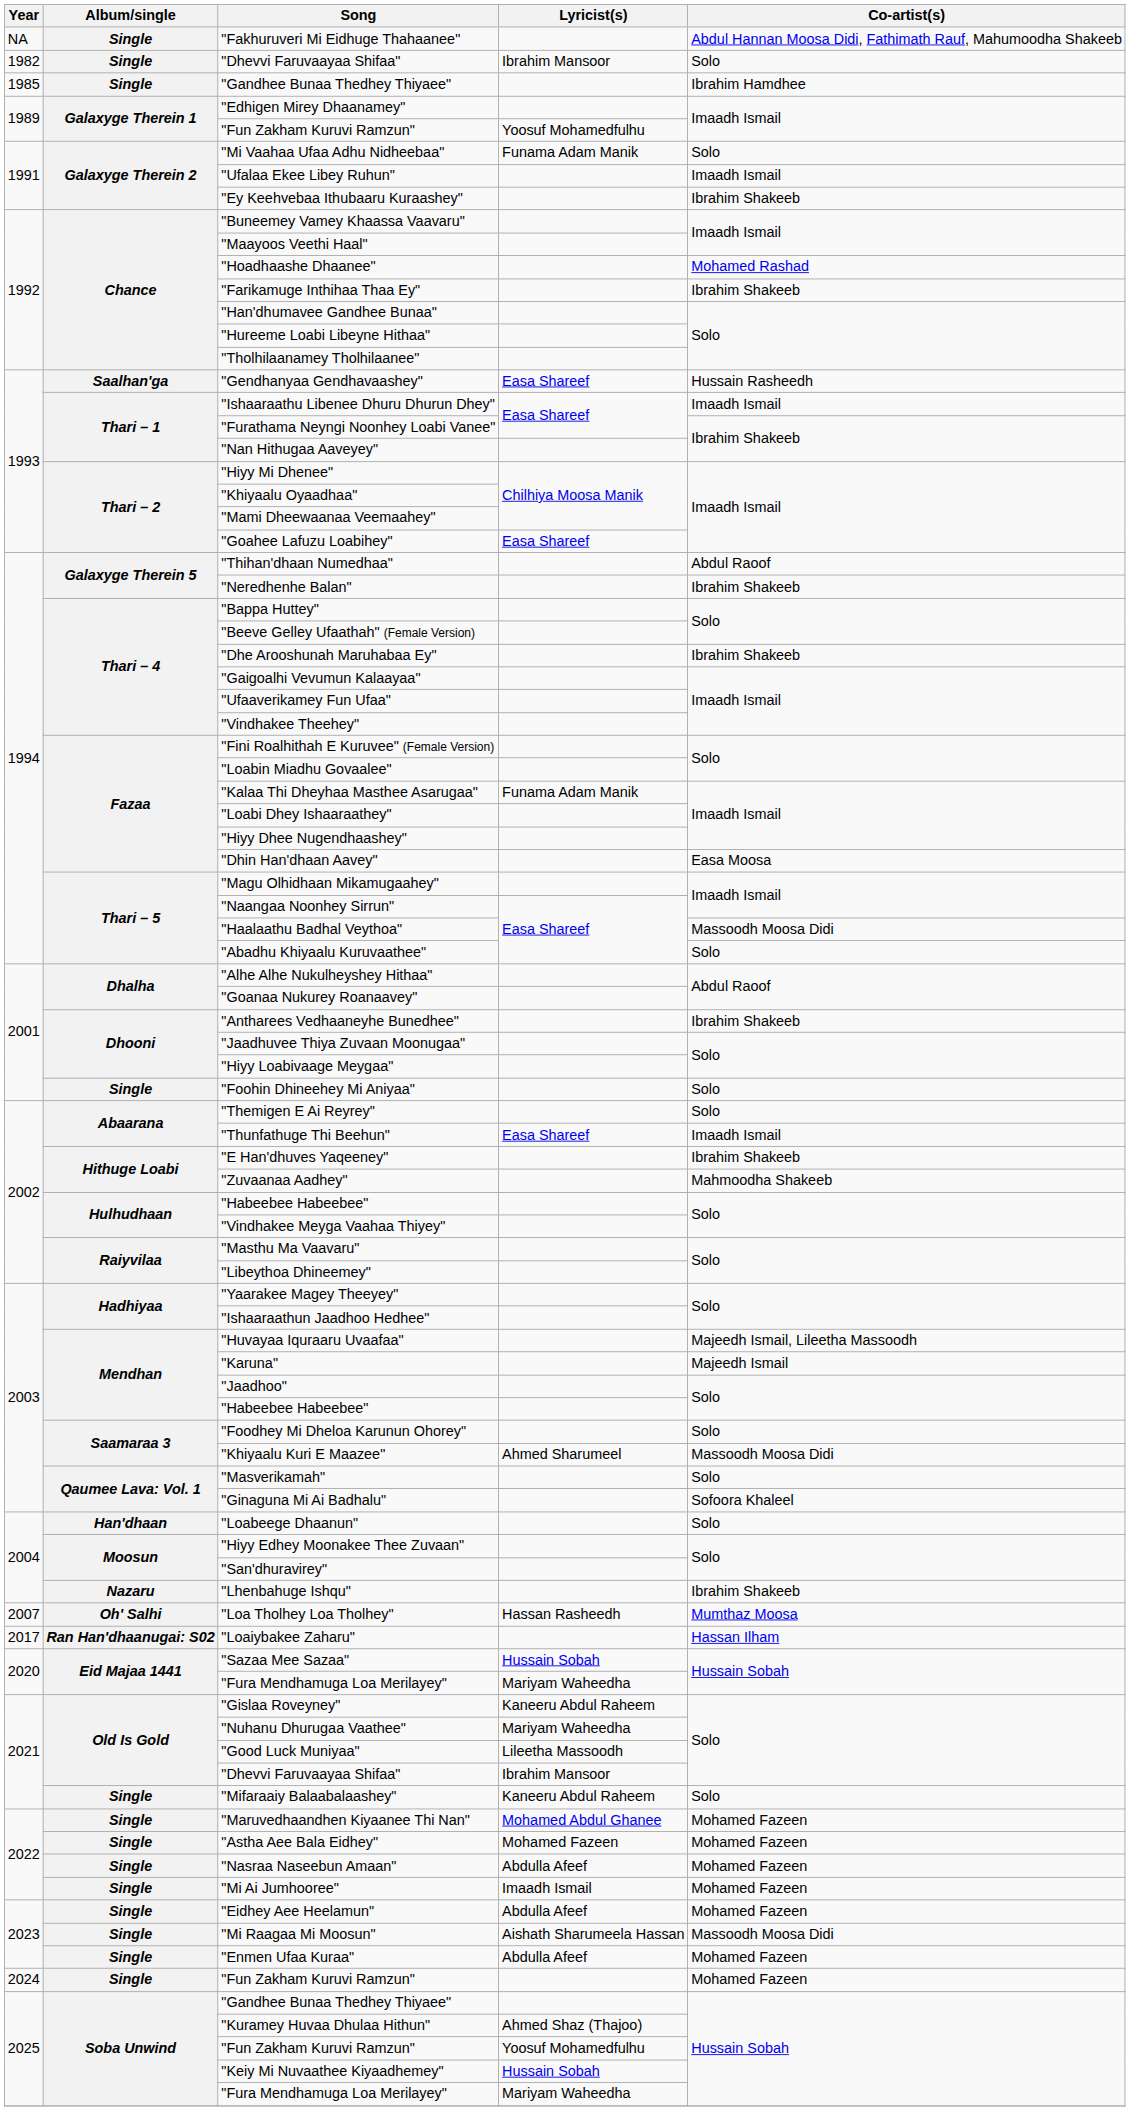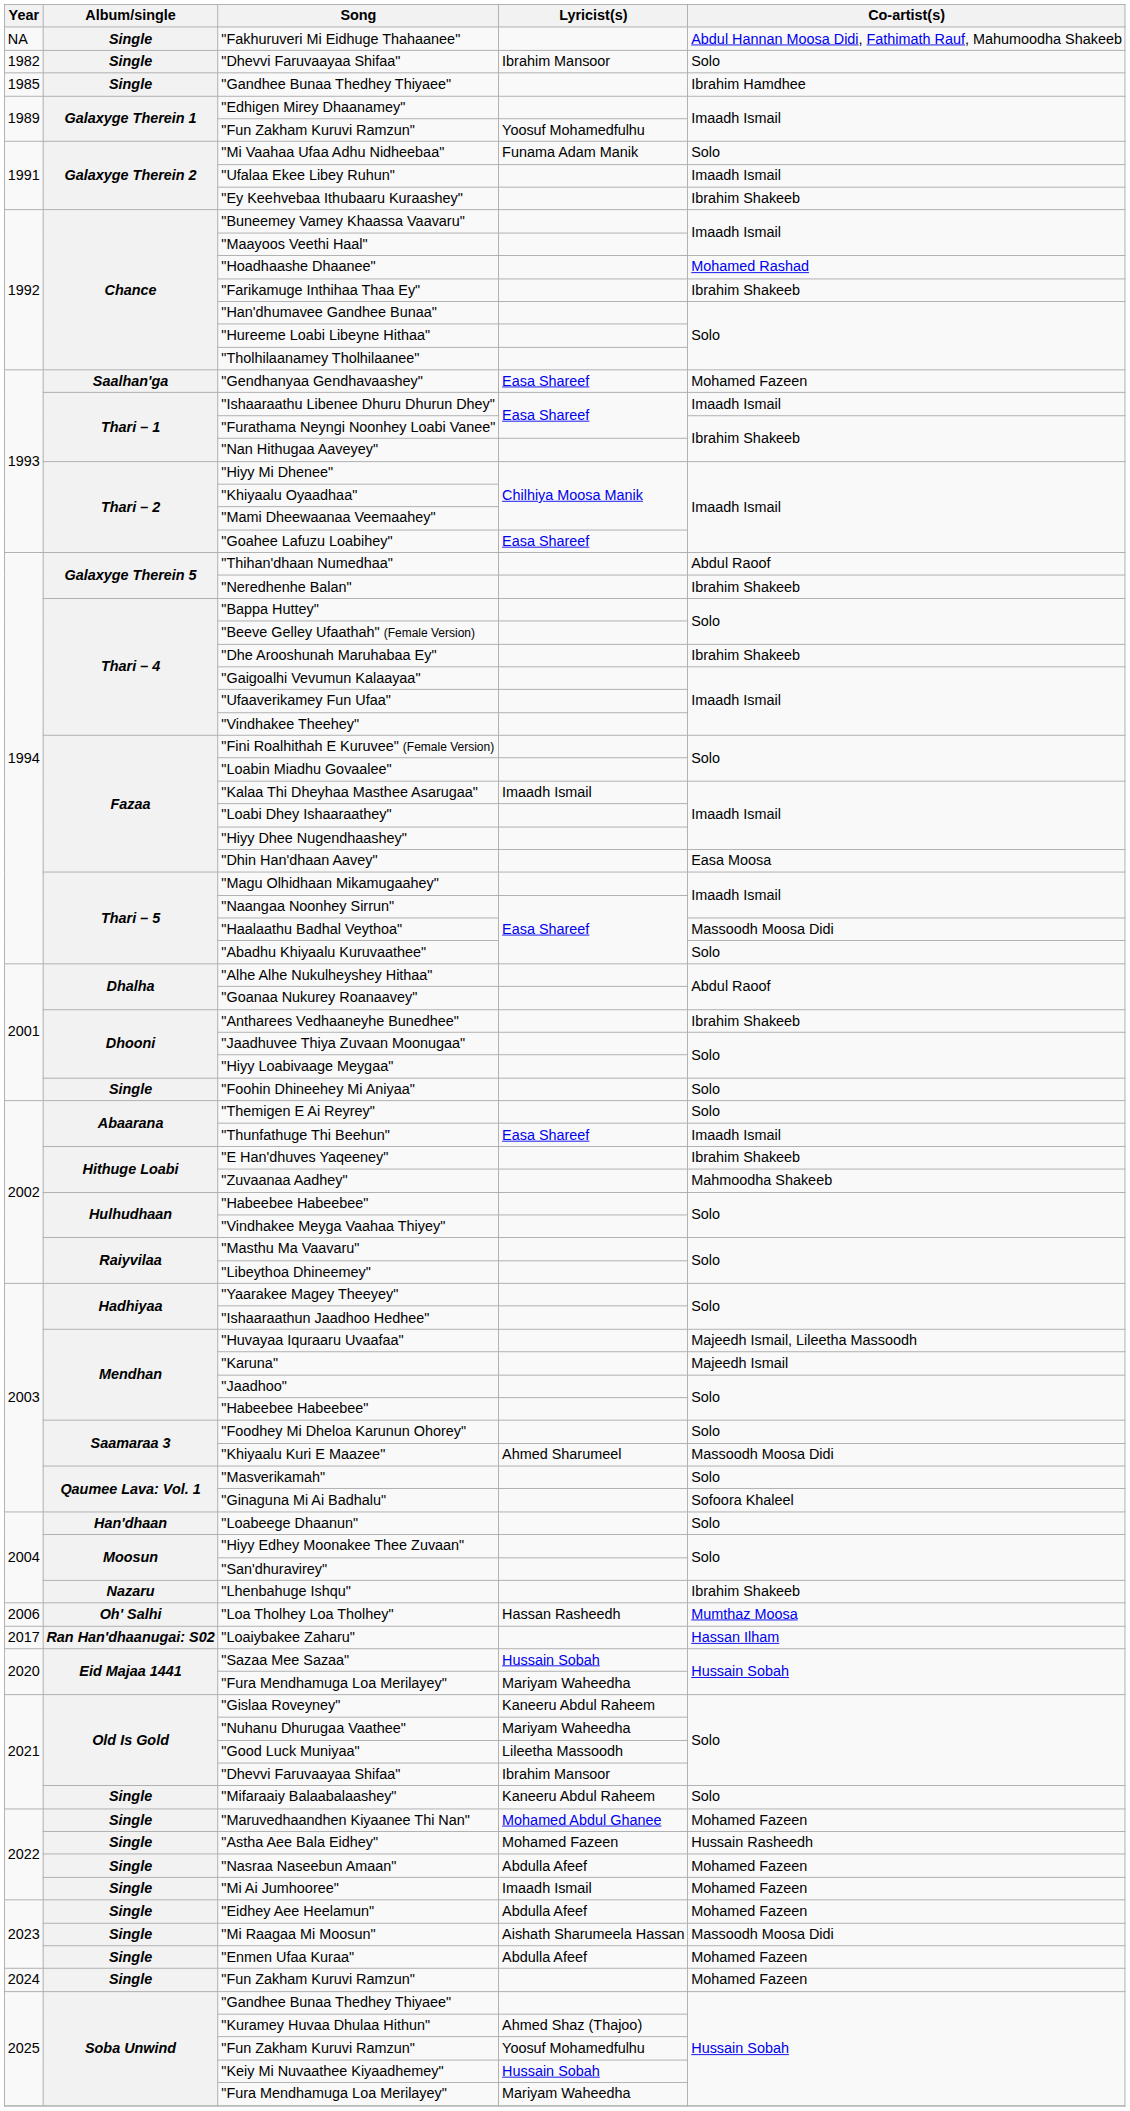"Gendhanyaa Gendhavaashey" | Co-artist(s): Hussain Rasheedh -> Mohamed Fazeen
"Kalaa Thi Dheyhaa Masthee Asarugaa" | Lyricist(s): Funama Adam Manik -> Imaadh Ismail
"Loa Tholhey Loa Tholhey" | Year: 2007 -> 2006
"Astha Aee Bala Eidhey" | Co-artist(s): Mohamed Fazeen -> Hussain Rasheedh
